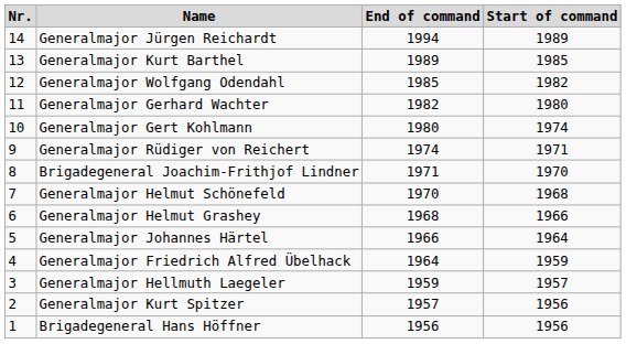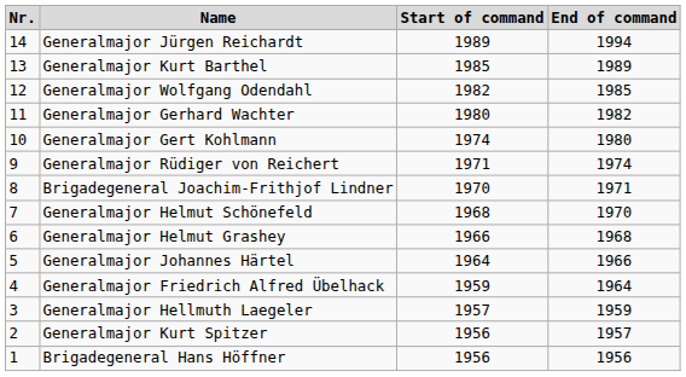columns swapped: Start of command <-> End of command
